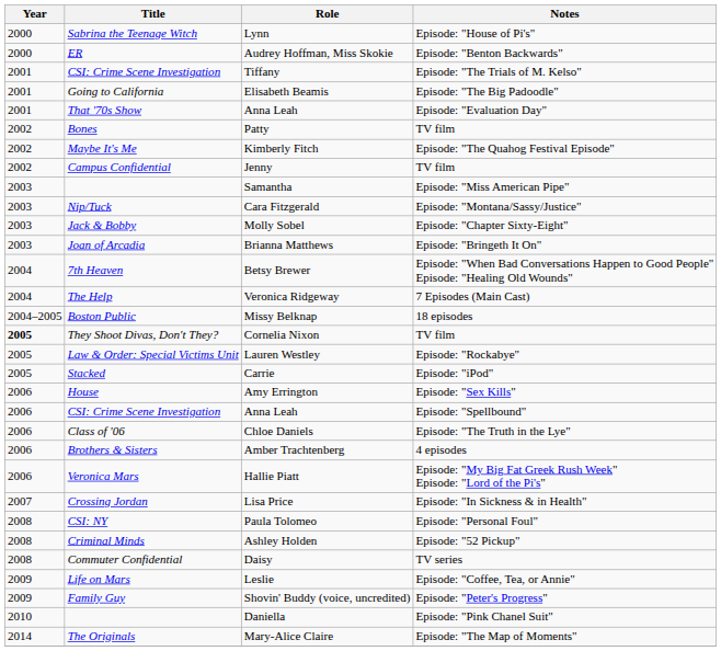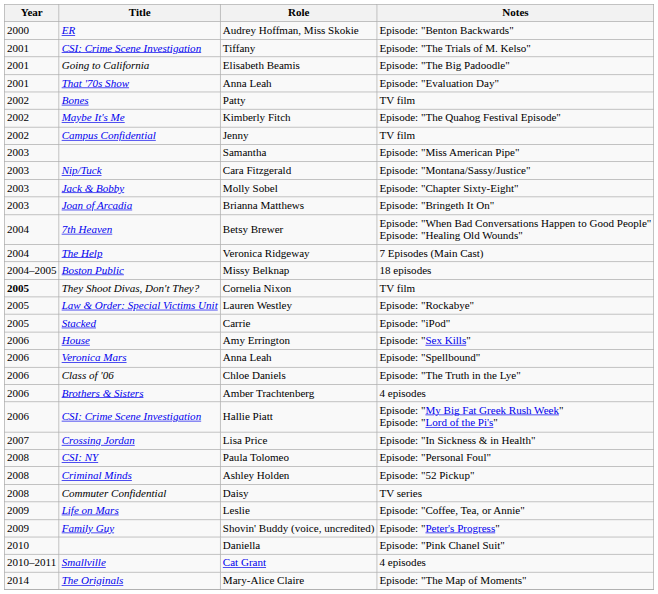- row: 2000 | Sabrina the Teenage Witch | Lynn | Episode: "House of Pi's"
Anna Leah / Episode: "Spellbound" | Title: CSI: Crime Scene Investigation -> Veronica Mars
Hallie Piatt | Title: Veronica Mars -> CSI: Crime Scene Investigation
+ row: 2010–2011 | Smallville | Cat Grant | 4 episodes
